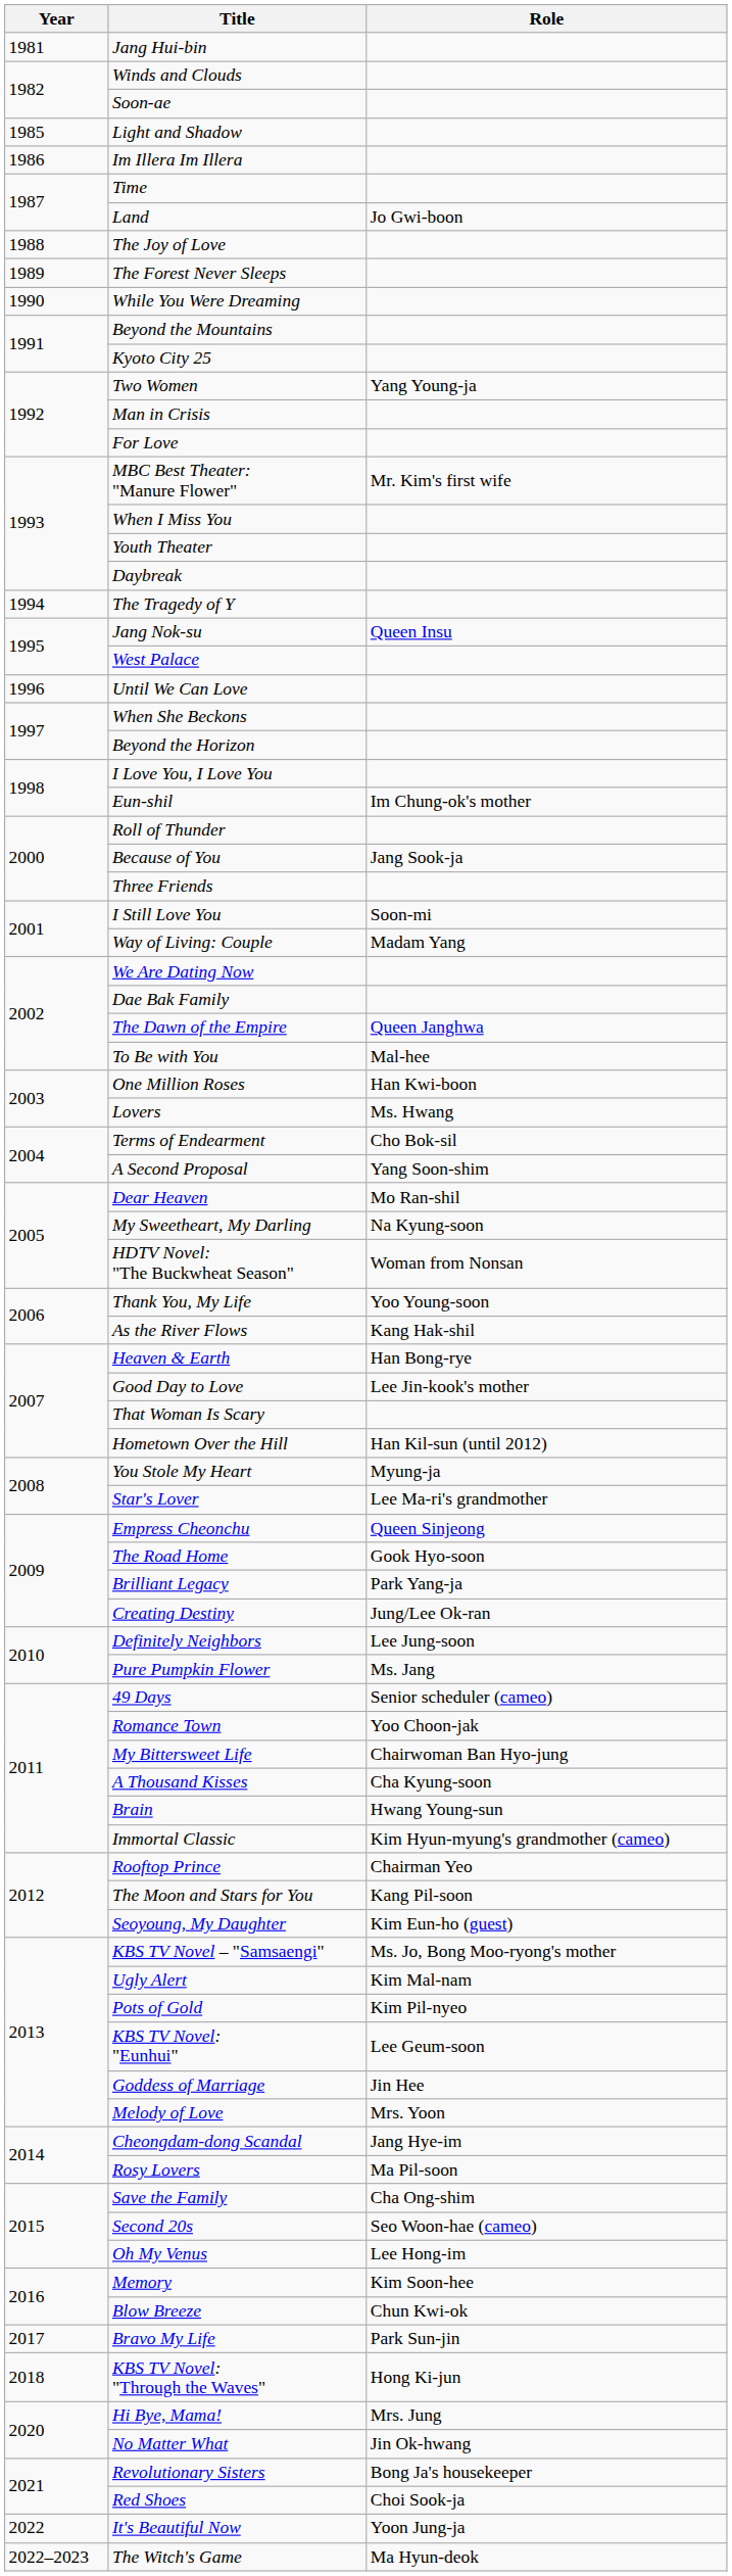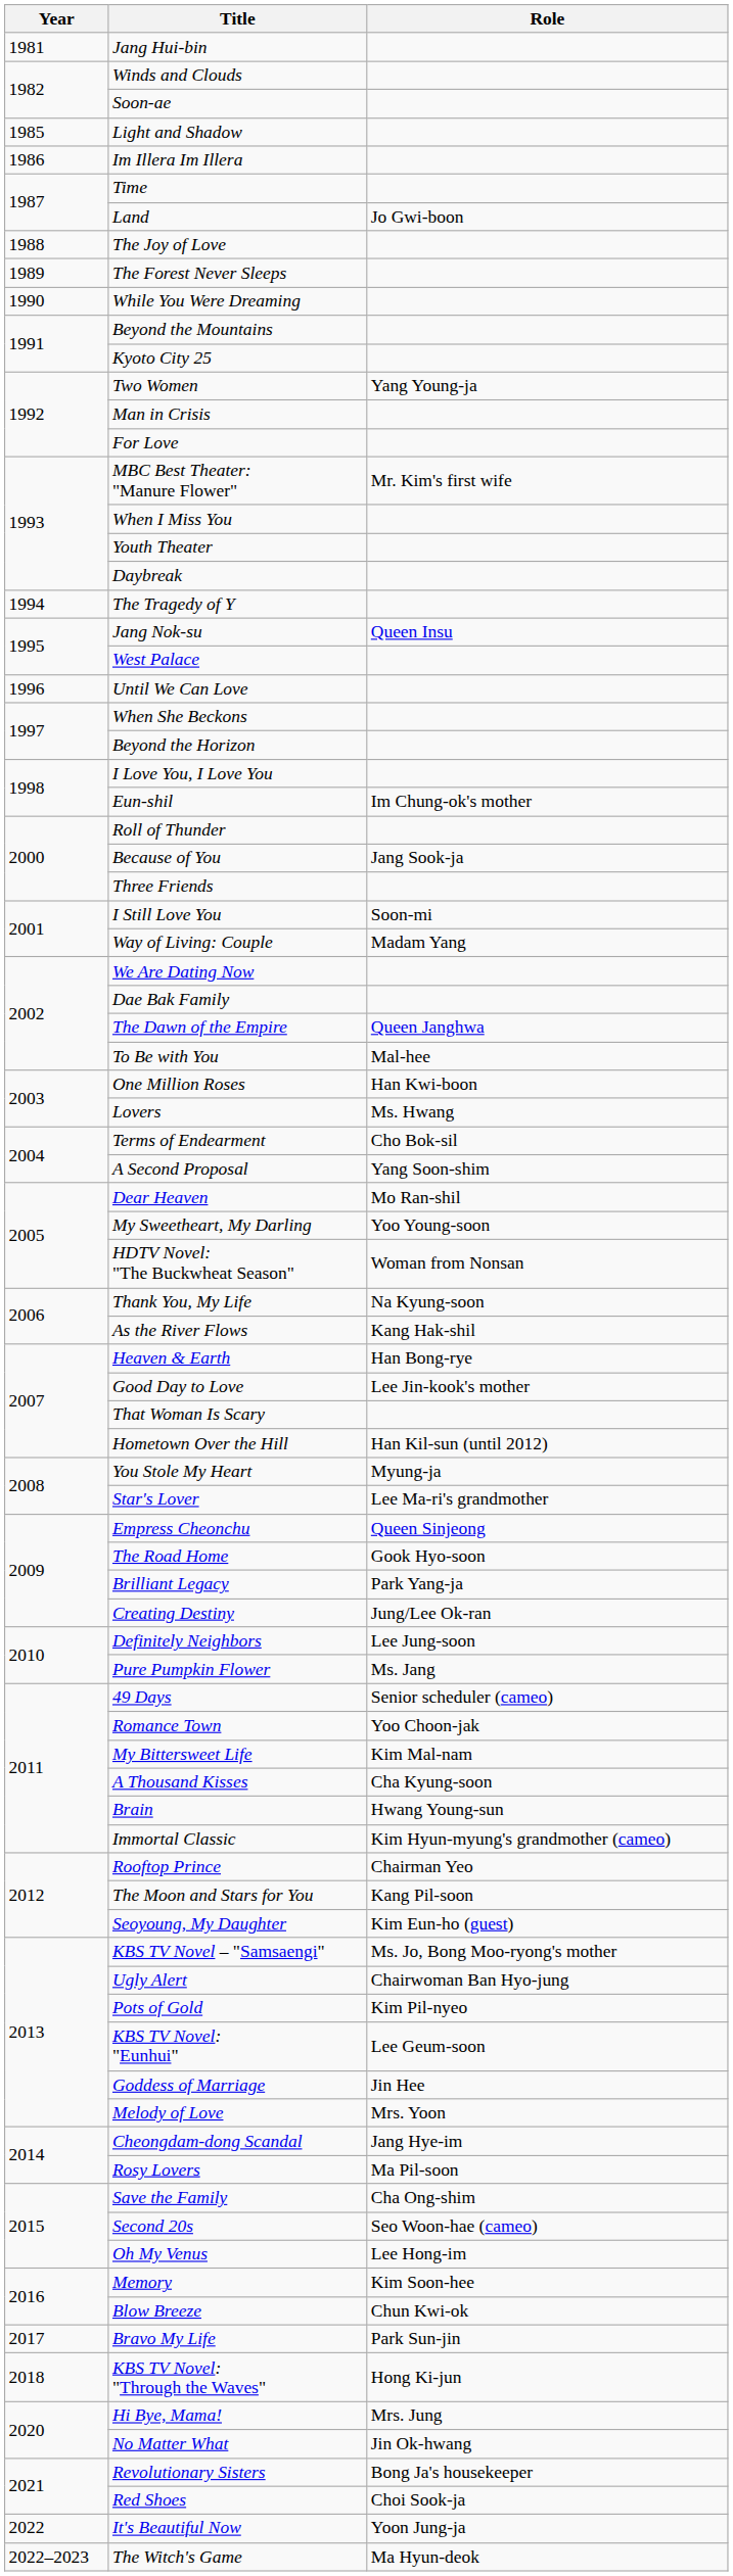My Sweetheart, My Darling | Role: Na Kyung-soon -> Yoo Young-soon
Thank You, My Life | Role: Yoo Young-soon -> Na Kyung-soon
My Bittersweet Life | Role: Chairwoman Ban Hyo-jung -> Kim Mal-nam
Ugly Alert | Role: Kim Mal-nam -> Chairwoman Ban Hyo-jung
